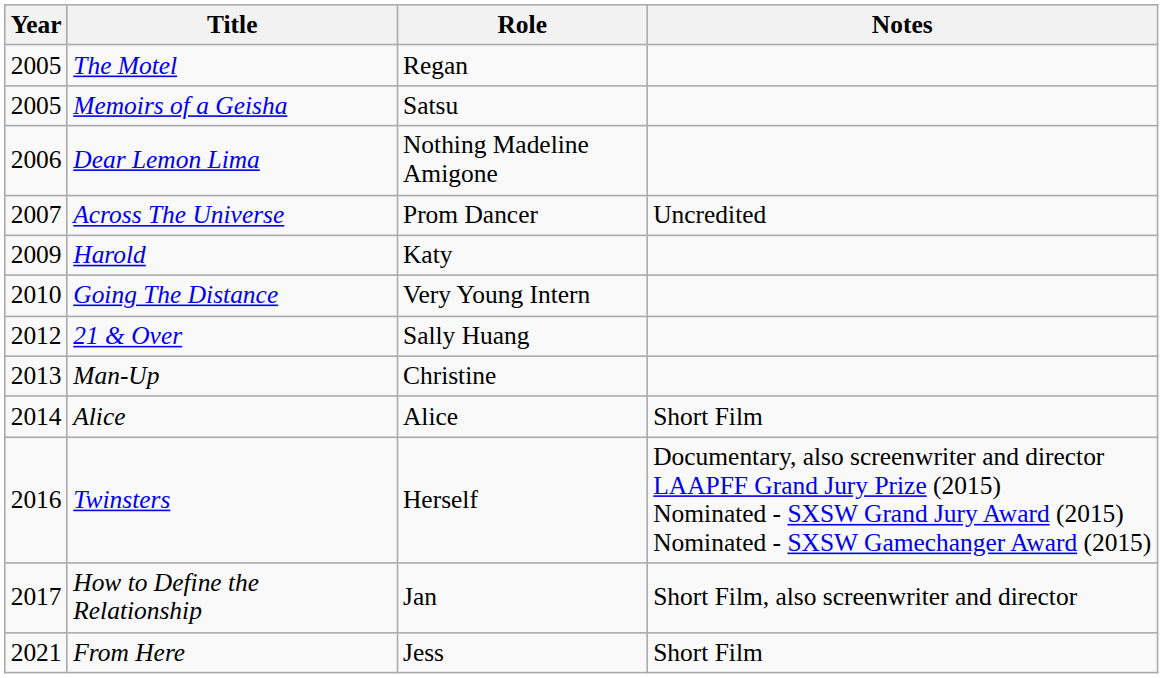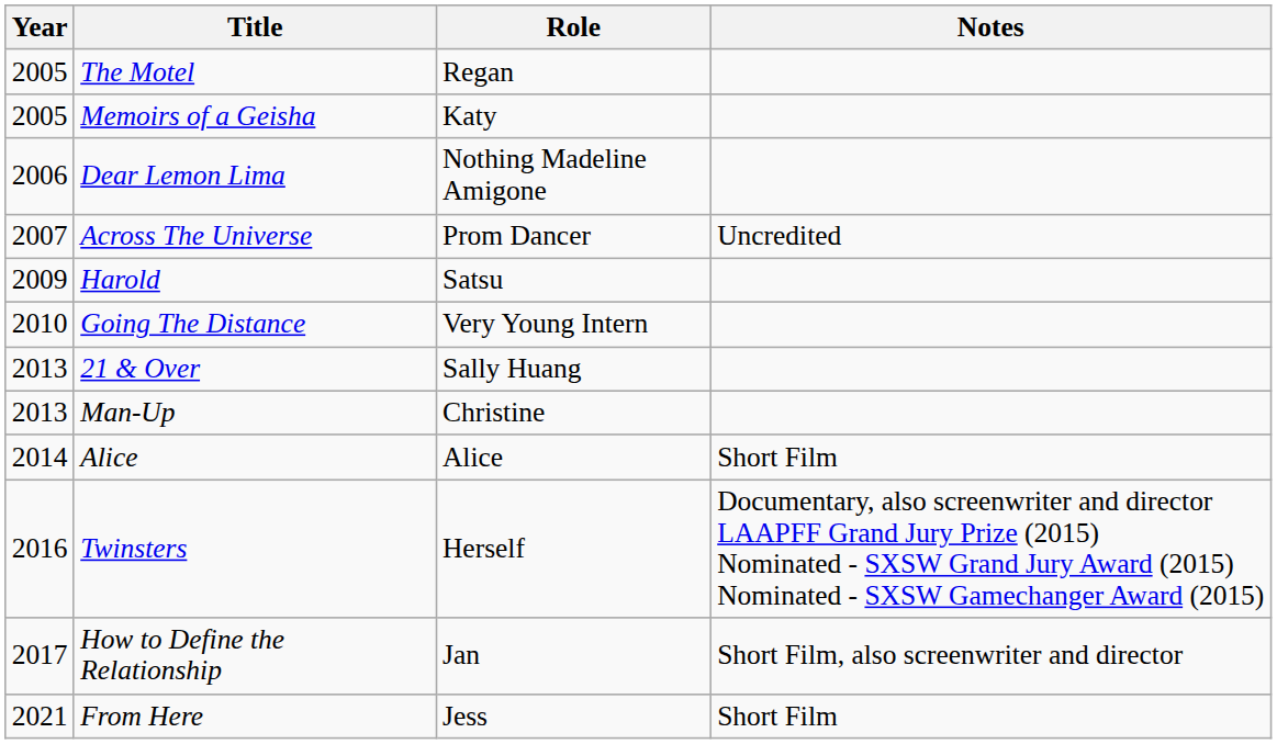Memoirs of a Geisha | Role: Satsu -> Katy
Harold | Role: Katy -> Satsu
21 & Over | Year: 2012 -> 2013
